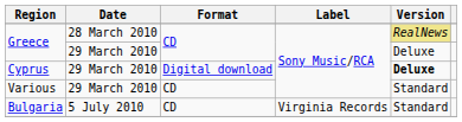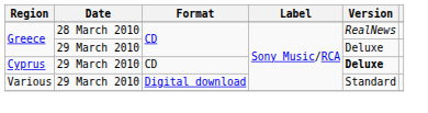Greece / 28 March 2010 | Version: khaki background -> no background
Cyprus | Format: Digital download -> CD
Various | Format: CD -> Digital download
- row: Bulgaria | 5 July 2010 | CD | Virginia Records | Standard
